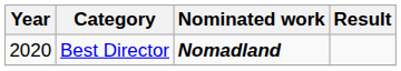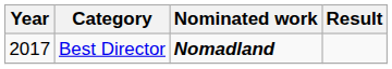Best Director | Year: 2020 -> 2017
